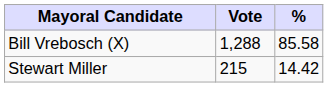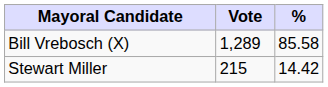Bill Vrebosch (X) | Vote: 1,288 -> 1,289
